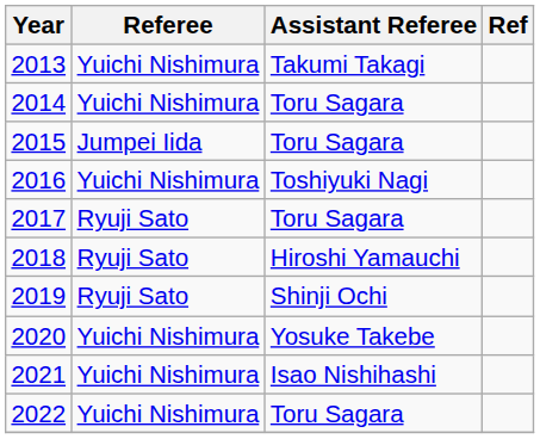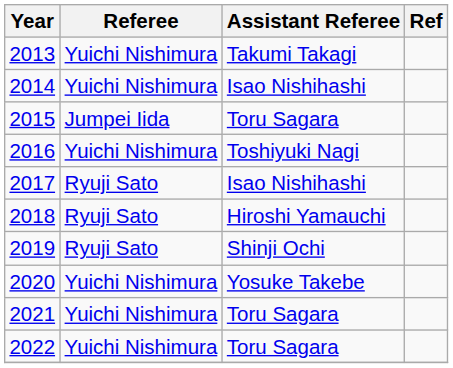2014 | Assistant Referee: Toru Sagara -> Isao Nishihashi
2017 | Assistant Referee: Toru Sagara -> Isao Nishihashi
2021 | Assistant Referee: Isao Nishihashi -> Toru Sagara
